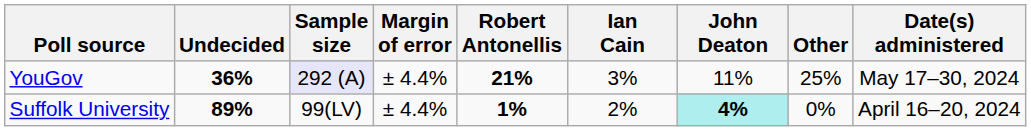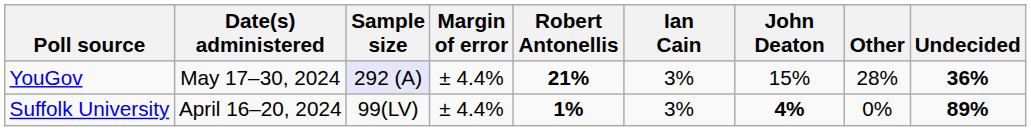columns swapped: Date(s) administered <-> Undecided
YouGov | John Deaton: 11% -> 15%
YouGov | Other: 25% -> 28%
Suffolk University | Ian Cain: 2% -> 3%
Suffolk University | John Deaton: paleturquoise background -> no background
